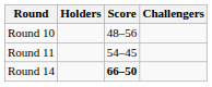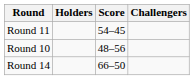rows swapped: Round 10 <-> Round 11
Round 14 | Score: bold -> normal
